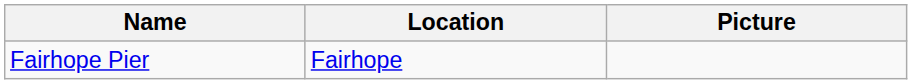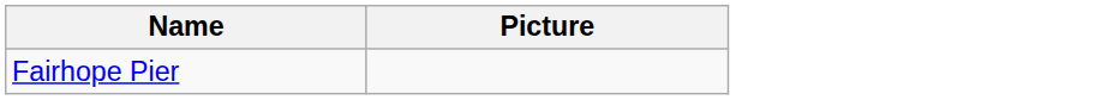- column: Location | Fairhope
